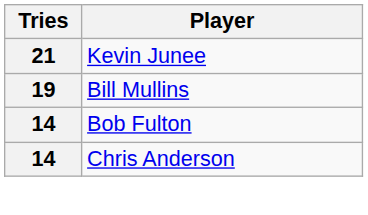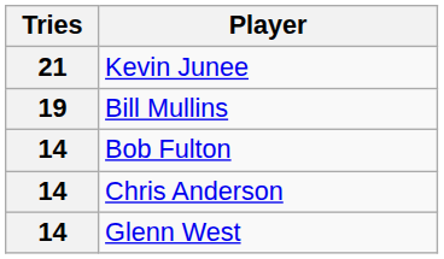+ row: 14 | Glenn West
